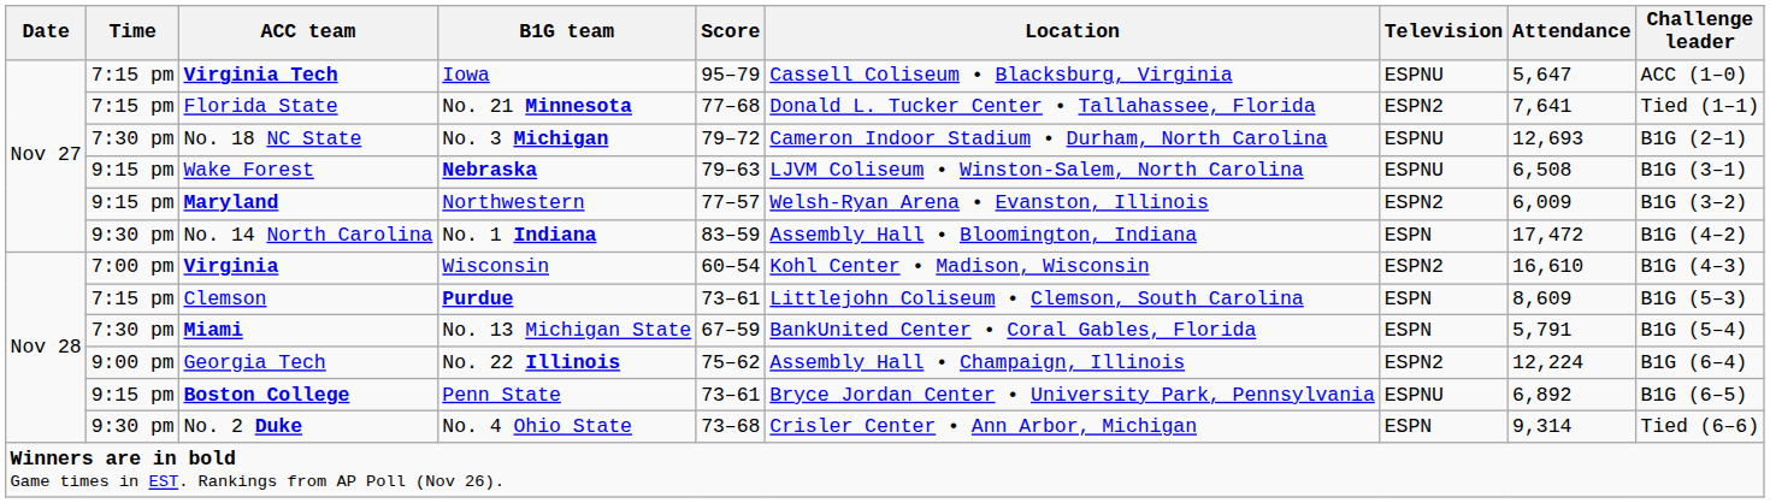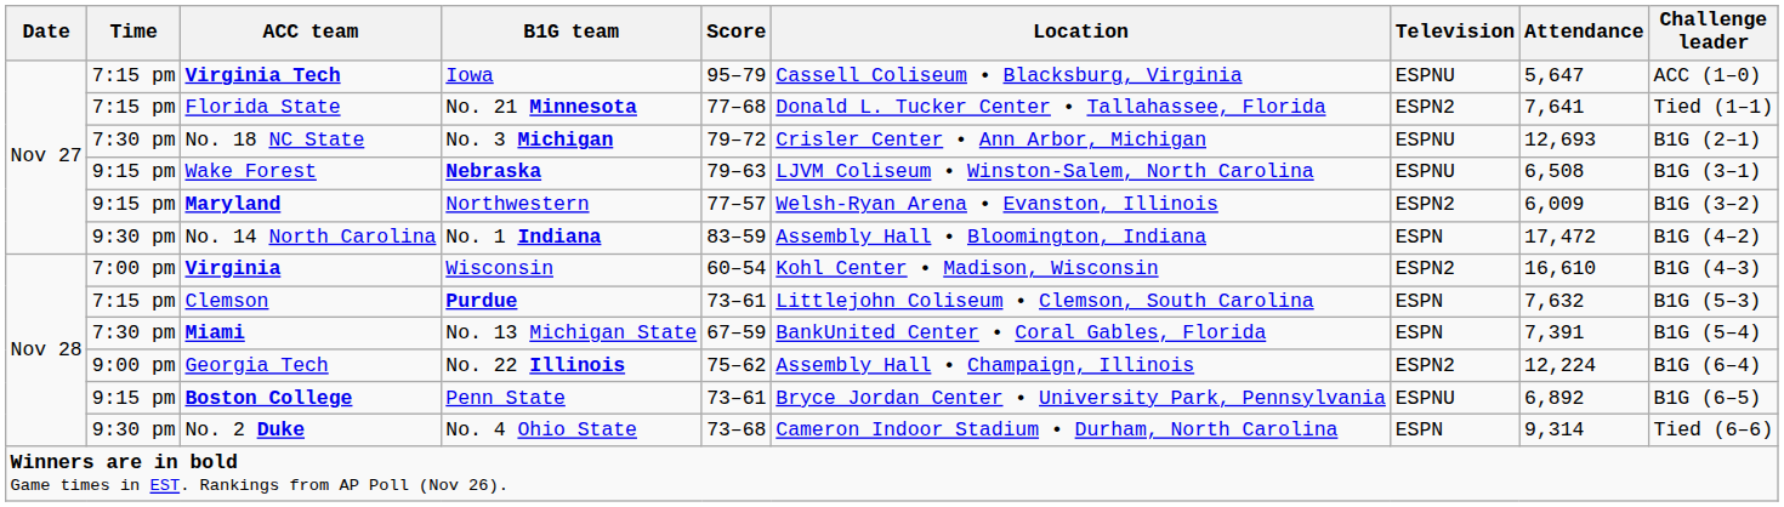No. 18 NC State | Location: Cameron Indoor Stadium • Durham, North Carolina -> Crisler Center • Ann Arbor, Michigan
Clemson | Attendance: 8,609 -> 7,632
Miami | Attendance: 5,791 -> 7,391
No. 2 Duke | Location: Crisler Center • Ann Arbor, Michigan -> Cameron Indoor Stadium • Durham, North Carolina
